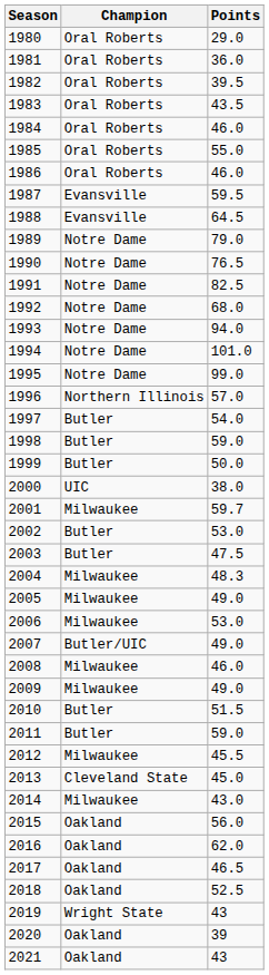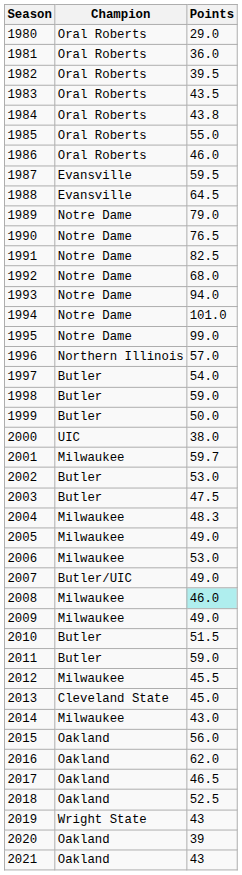1984 | Points: 46.0 -> 43.8
2008 | Points: no background -> paleturquoise background
